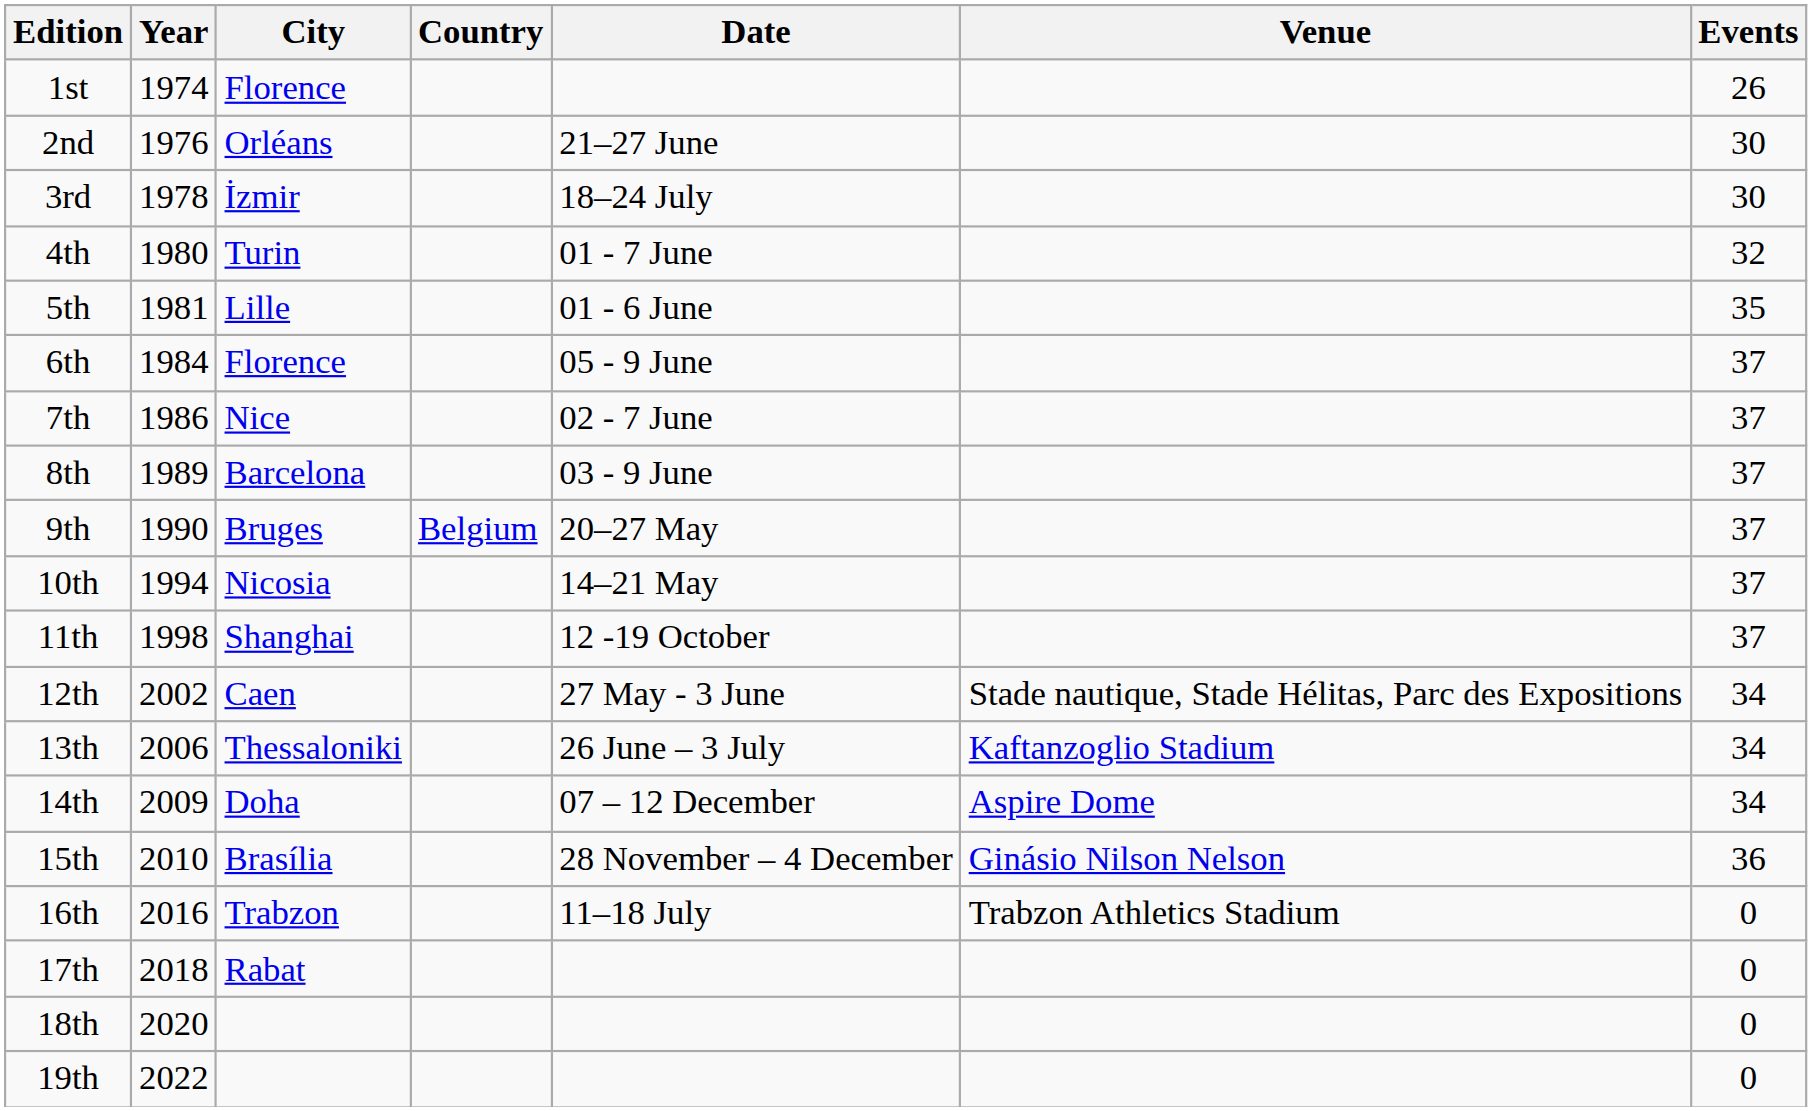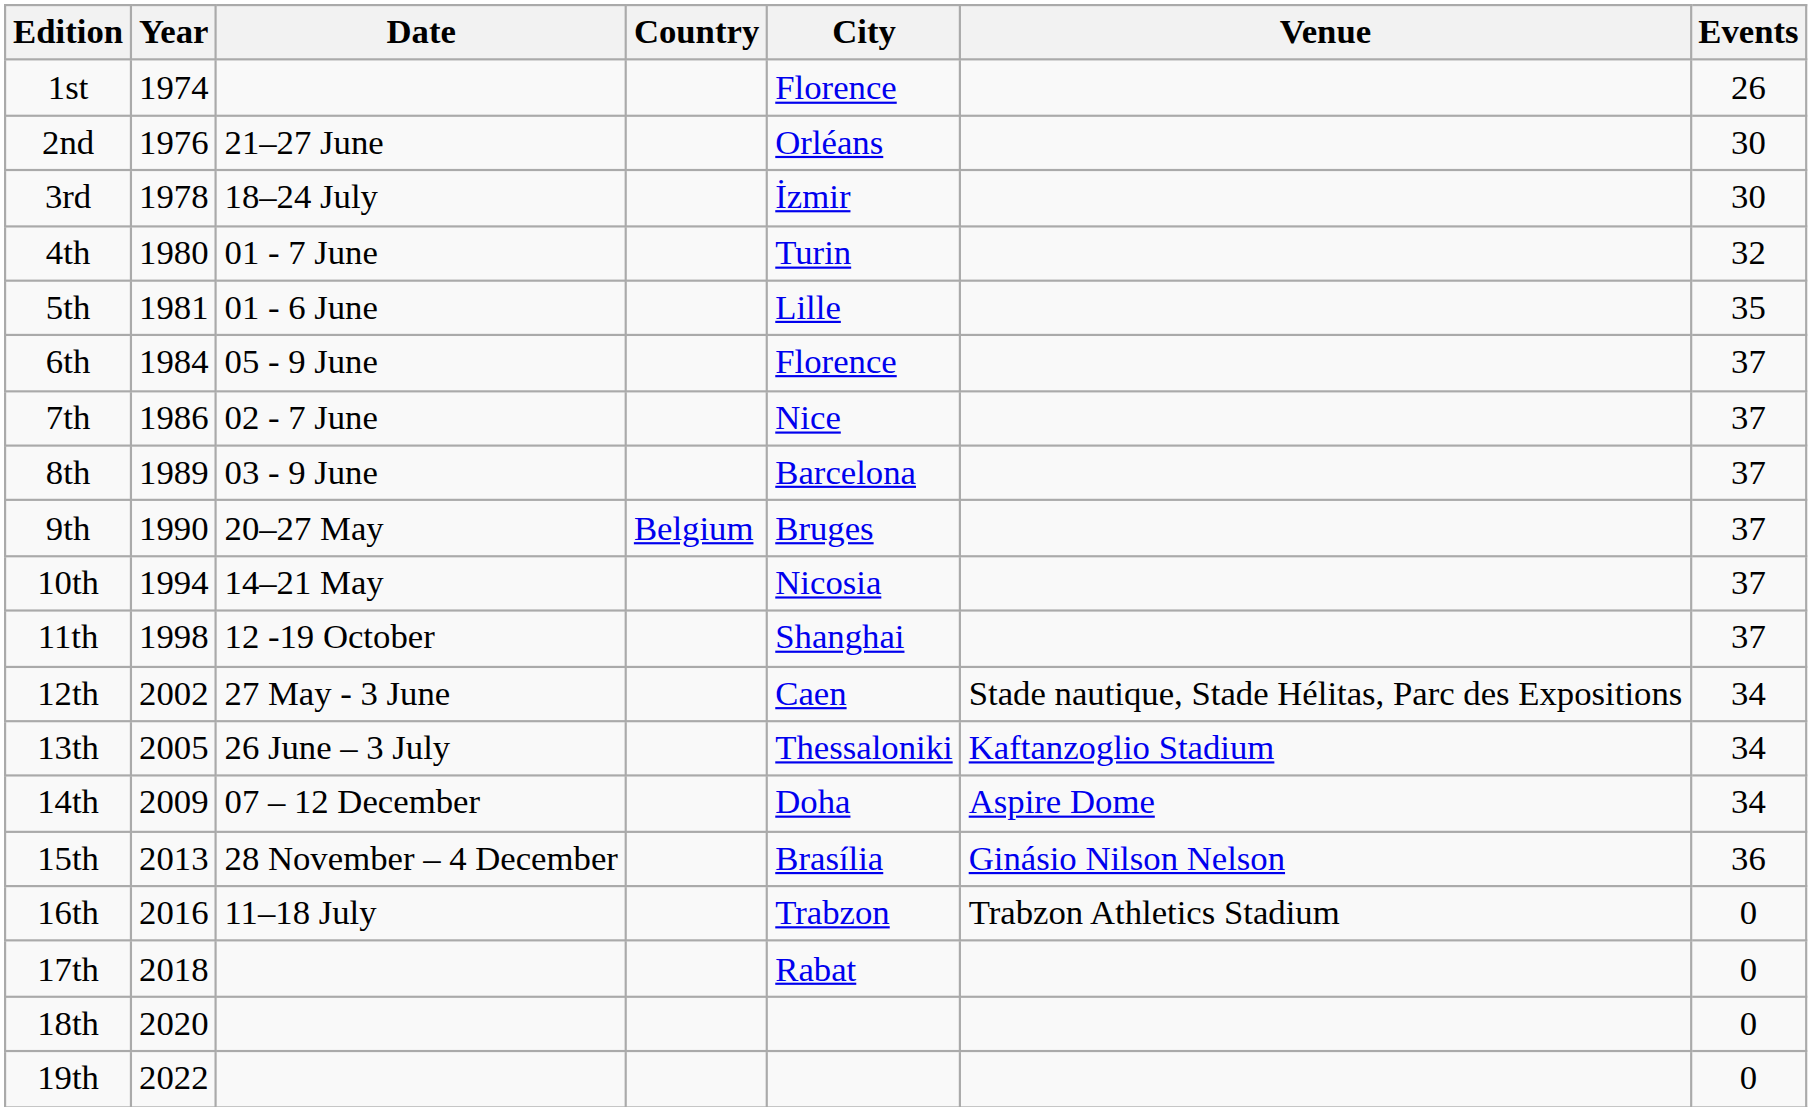columns swapped: City <-> Date
13th | Year: 2006 -> 2005
15th | Year: 2010 -> 2013
